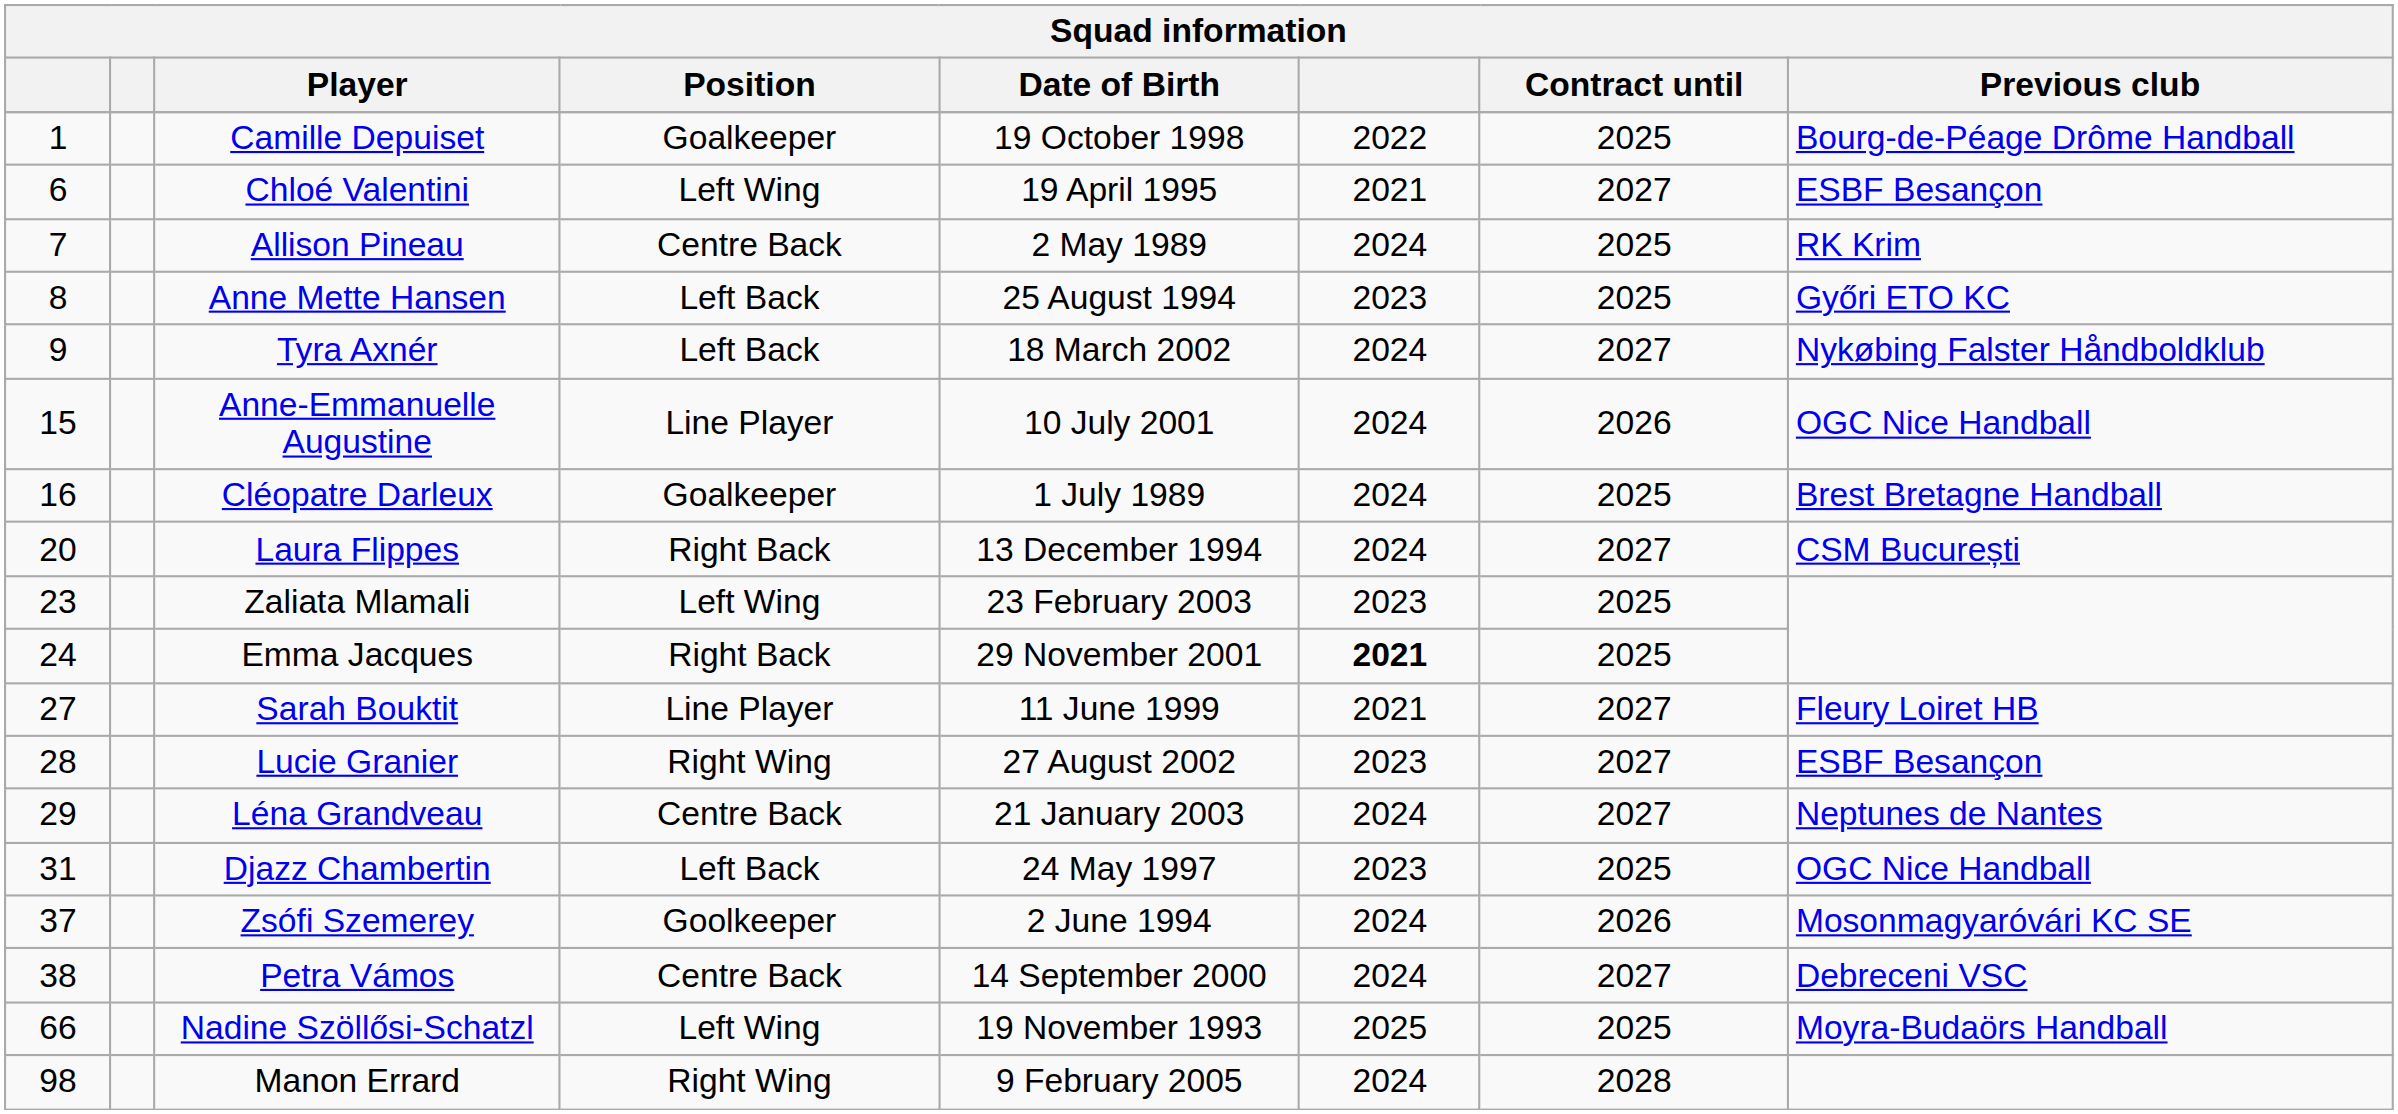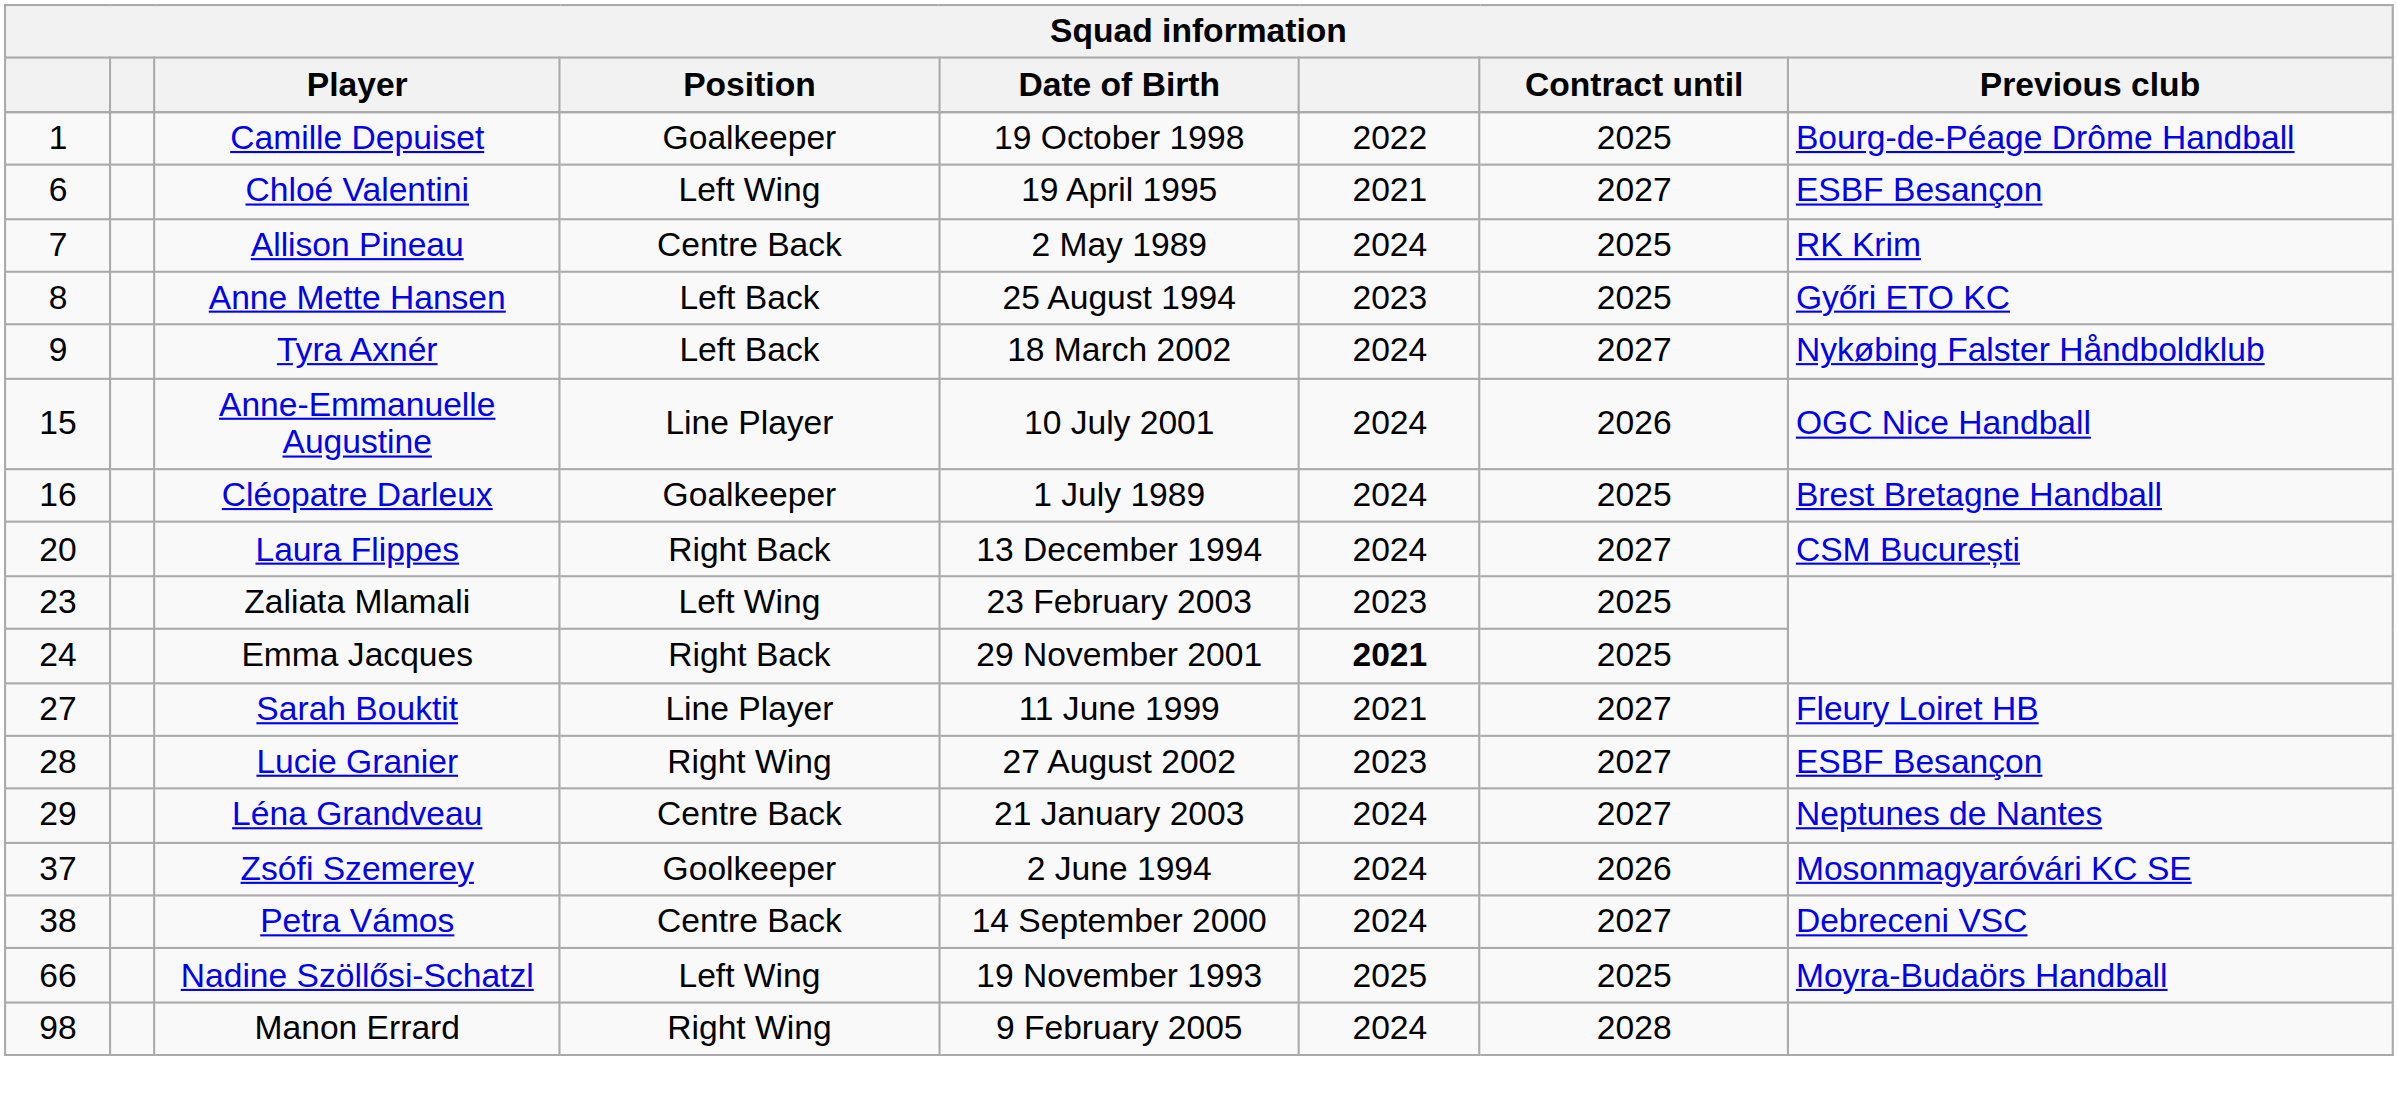- row: 31 | Djazz Chambertin | Left Back | 24 May 1997 | 2023 | 2025 | OGC Nice Handball
